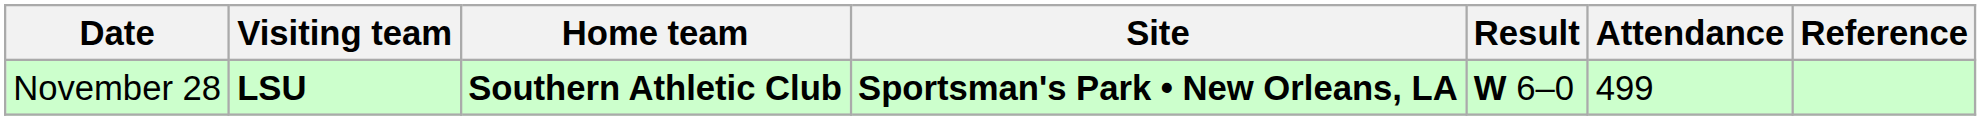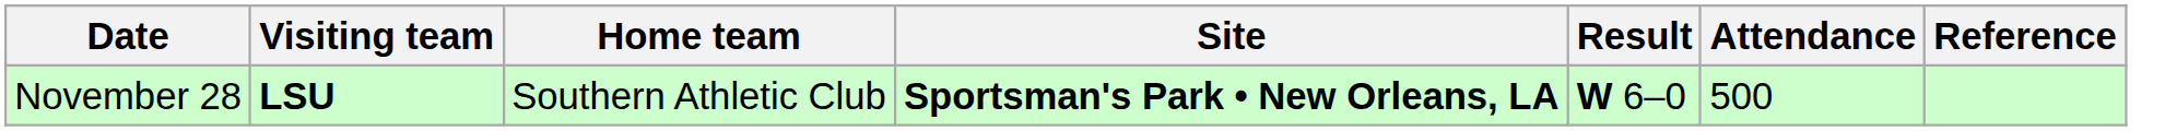November 28 | Home team: bold -> normal
November 28 | Attendance: 499 -> 500
